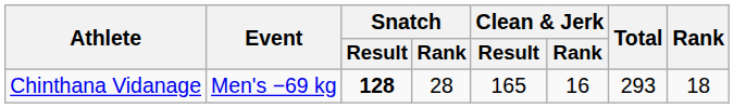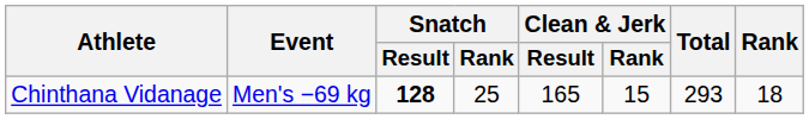Chinthana Vidanage | Snatch / Rank: 28 -> 25
Chinthana Vidanage | Clean & Jerk / Rank: 16 -> 15
